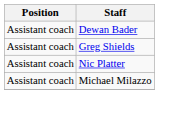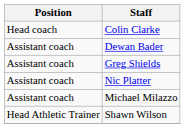+ row: Head coach | Colin Clarke
+ row: Head Athletic Trainer | Shawn Wilson
